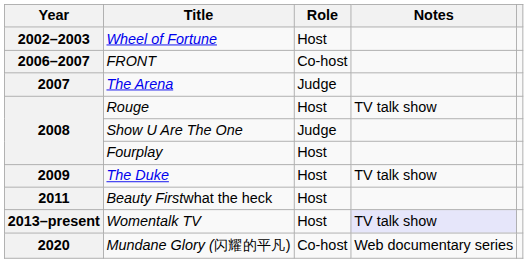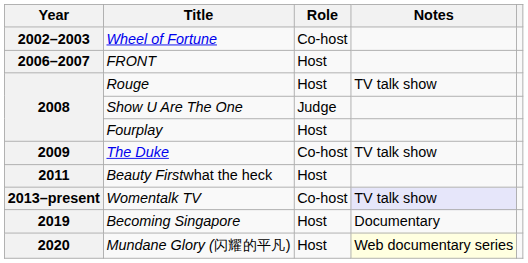Wheel of Fortune | Role: Host -> Co-host
FRONT | Role: Co-host -> Host
- row: 2007 | The Arena | Judge
The Duke | Role: Host -> Co-host
Womentalk TV | Role: Host -> Co-host
+ row: 2019 | Becoming Singapore | Host | Documentary
Mundane Glory (闪耀的平凡) | Role: Co-host -> Host
Mundane Glory (闪耀的平凡) | Notes: no background -> lightyellow background
